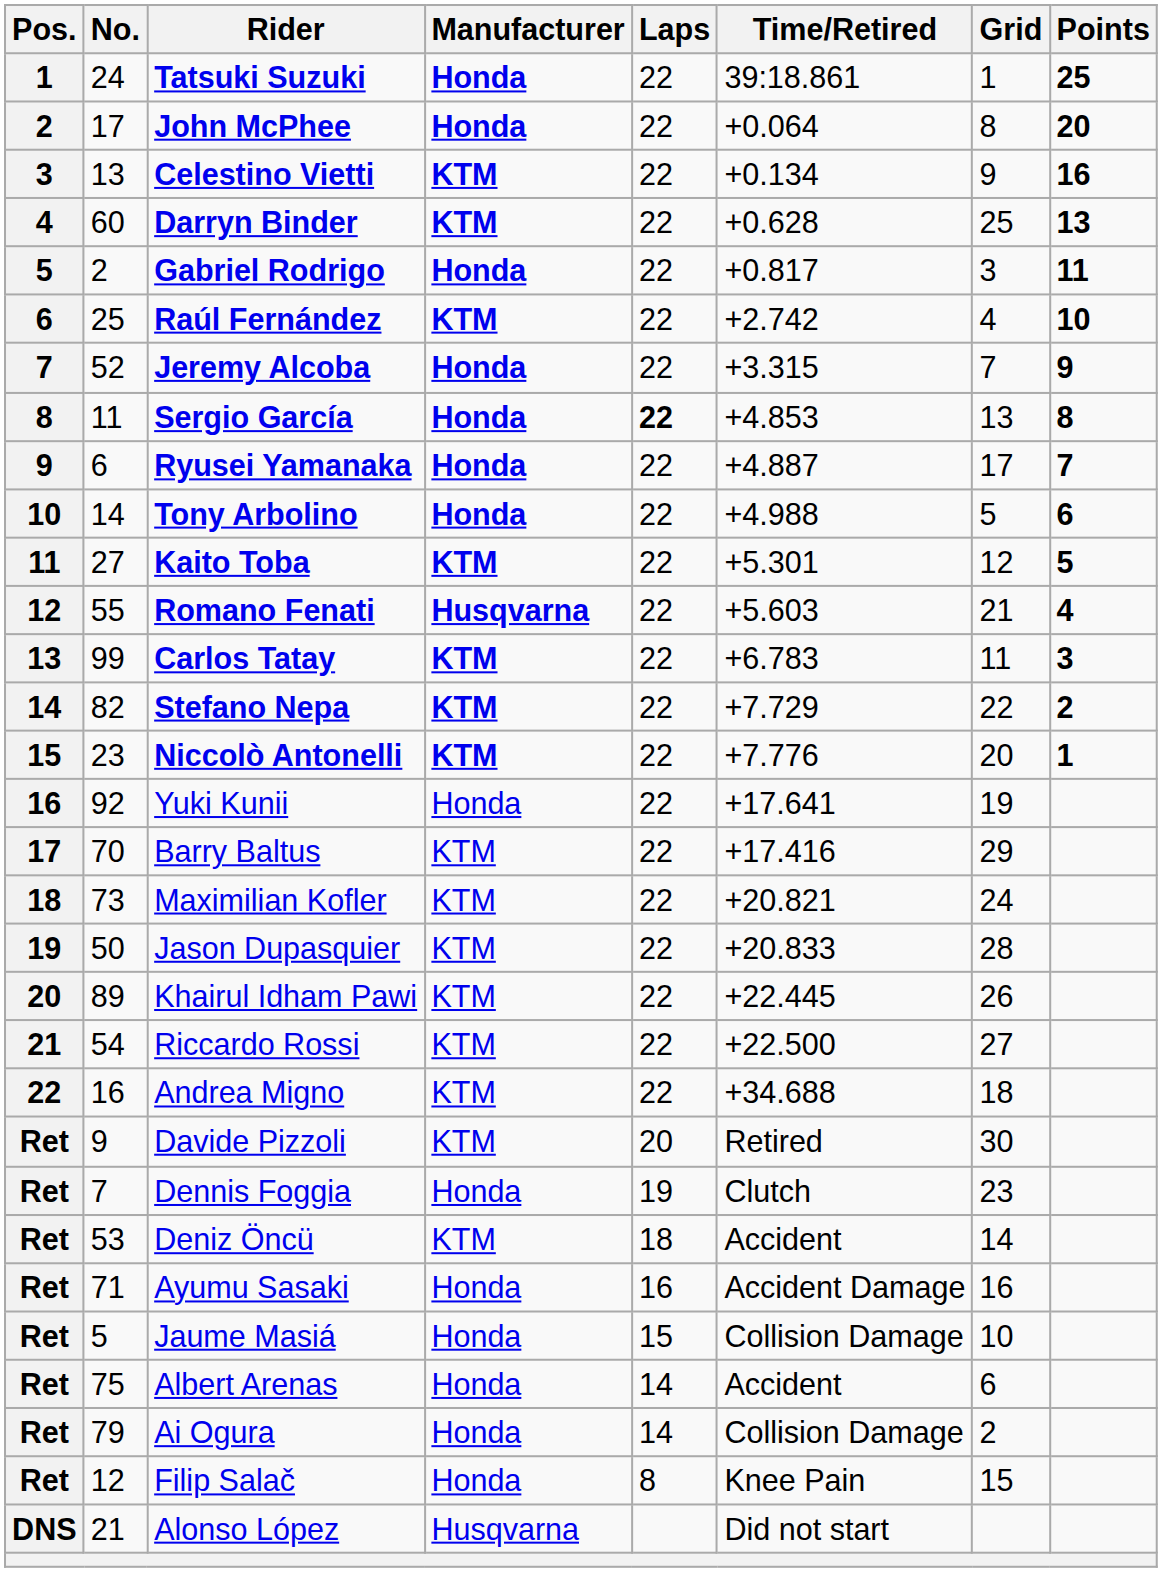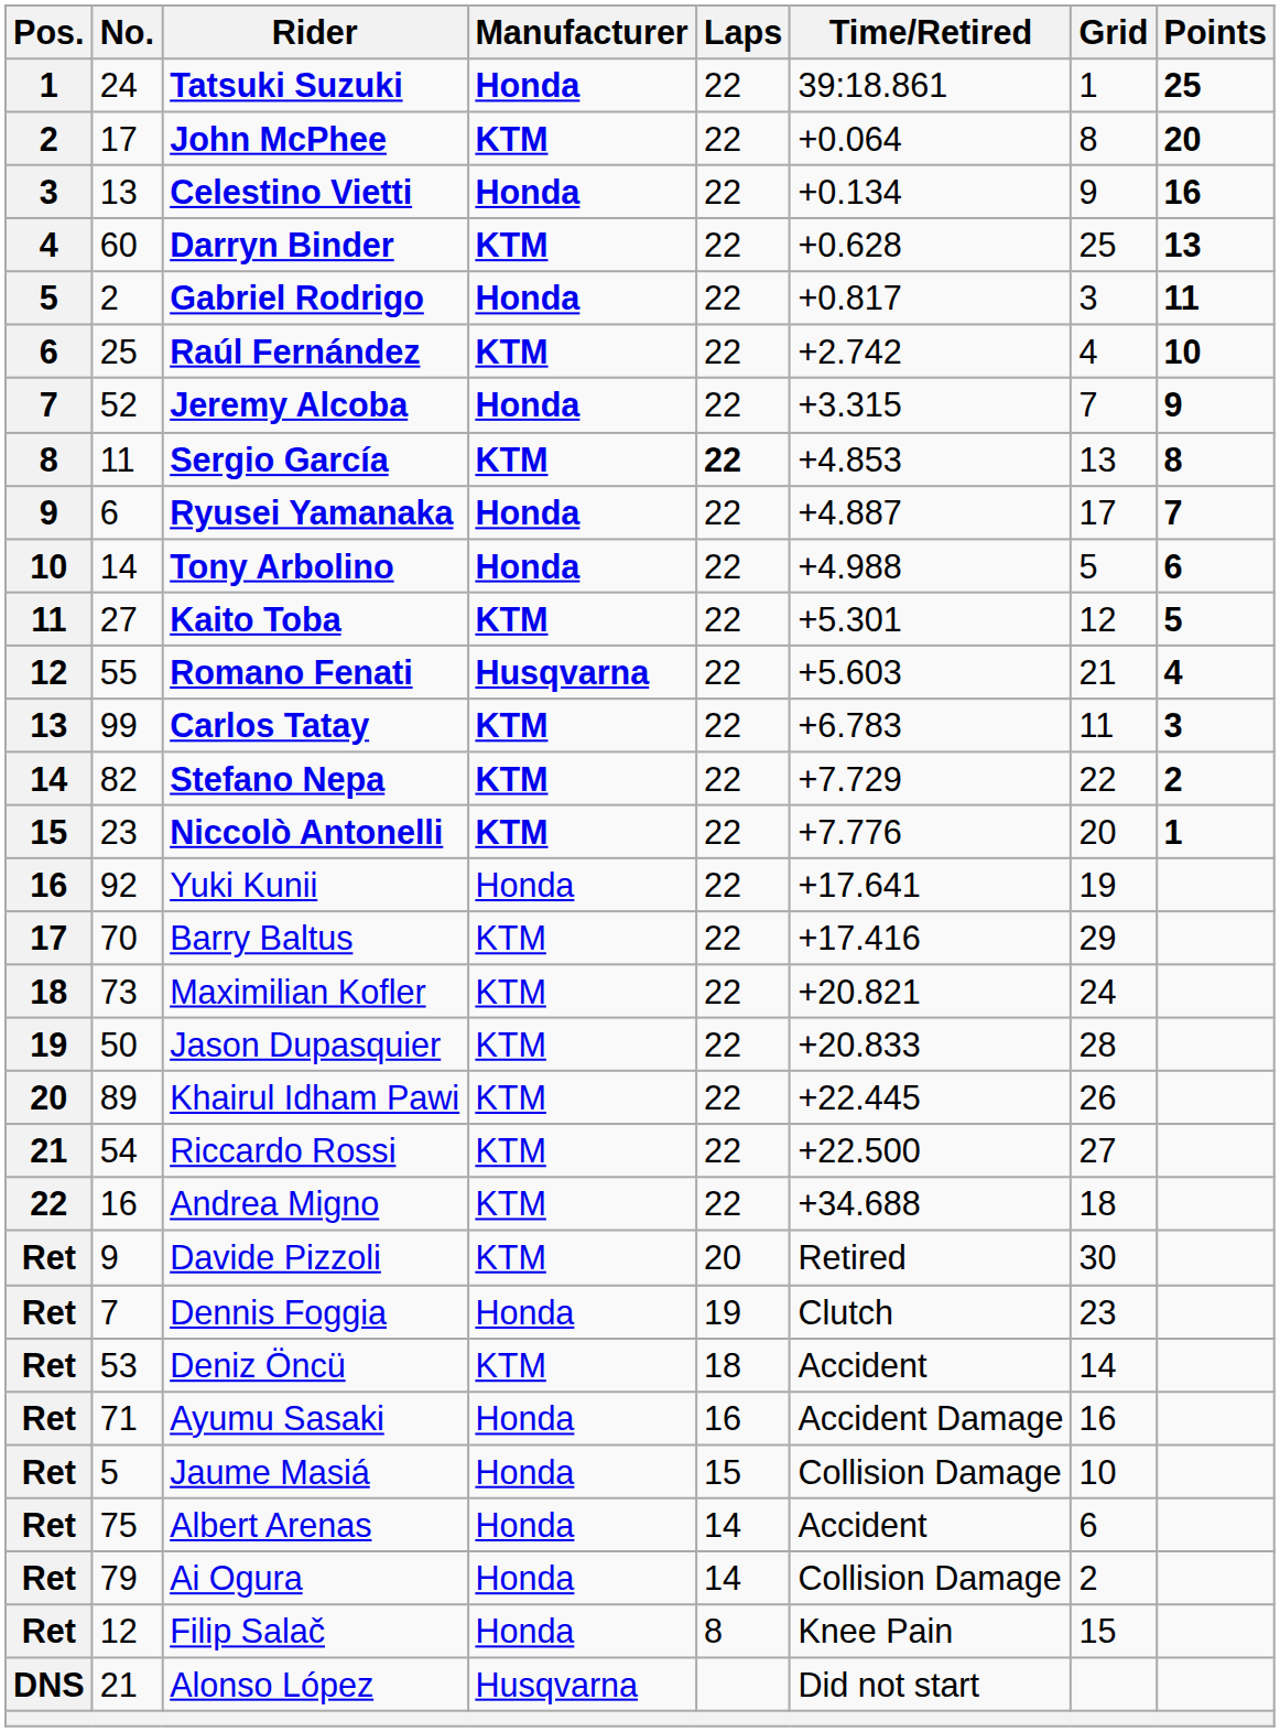John McPhee | Manufacturer: Honda -> KTM
Celestino Vietti | Manufacturer: KTM -> Honda
Sergio García | Manufacturer: Honda -> KTM
